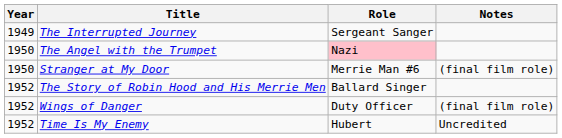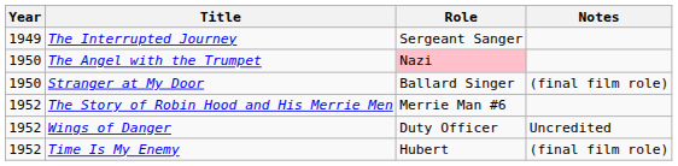Stranger at My Door | Role: Merrie Man #6 -> Ballard Singer
The Story of Robin Hood and His Merrie Men | Role: Ballard Singer -> Merrie Man #6
Wings of Danger | Notes: (final film role) -> Uncredited
Time Is My Enemy | Notes: Uncredited -> (final film role)
